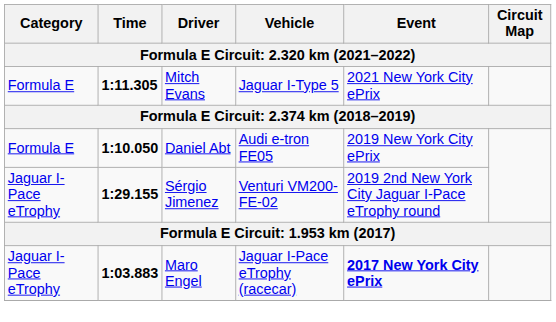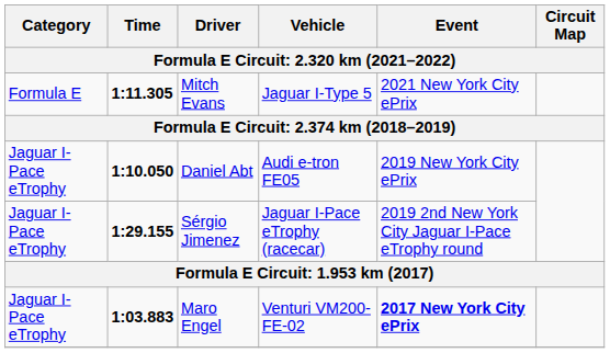Daniel Abt | Category: Formula E -> Jaguar I-Pace eTrophy
Sérgio Jimenez | Vehicle: Venturi VM200-FE-02 -> Jaguar I-Pace eTrophy (racecar)
Maro Engel | Vehicle: Jaguar I-Pace eTrophy (racecar) -> Venturi VM200-FE-02
